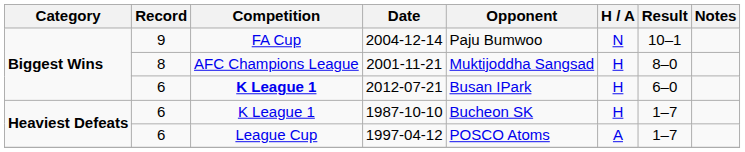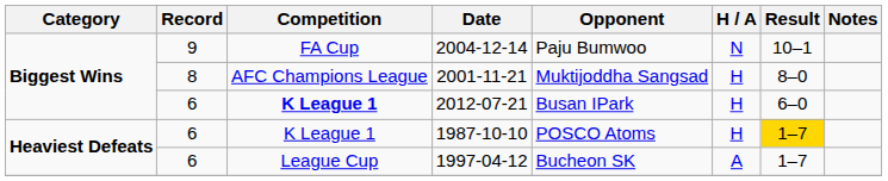1987-10-10 | Opponent: Bucheon SK -> POSCO Atoms
1987-10-10 | Result: no background -> gold background
1997-04-12 | Opponent: POSCO Atoms -> Bucheon SK
